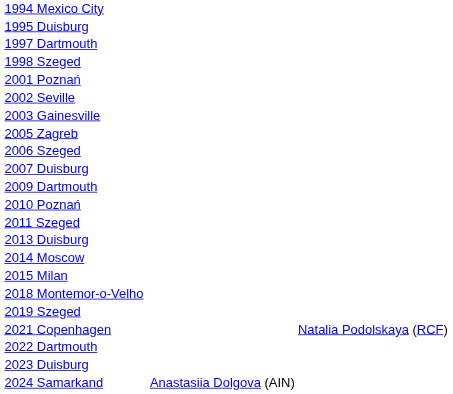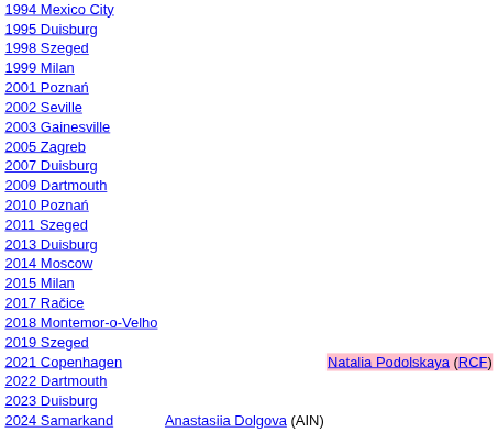- row: 1997 Dartmouth
+ row: 1999 Milan
- row: 2006 Szeged
+ row: 2017 Račice
2021 Copenhagen | column 4: no background -> pink background
